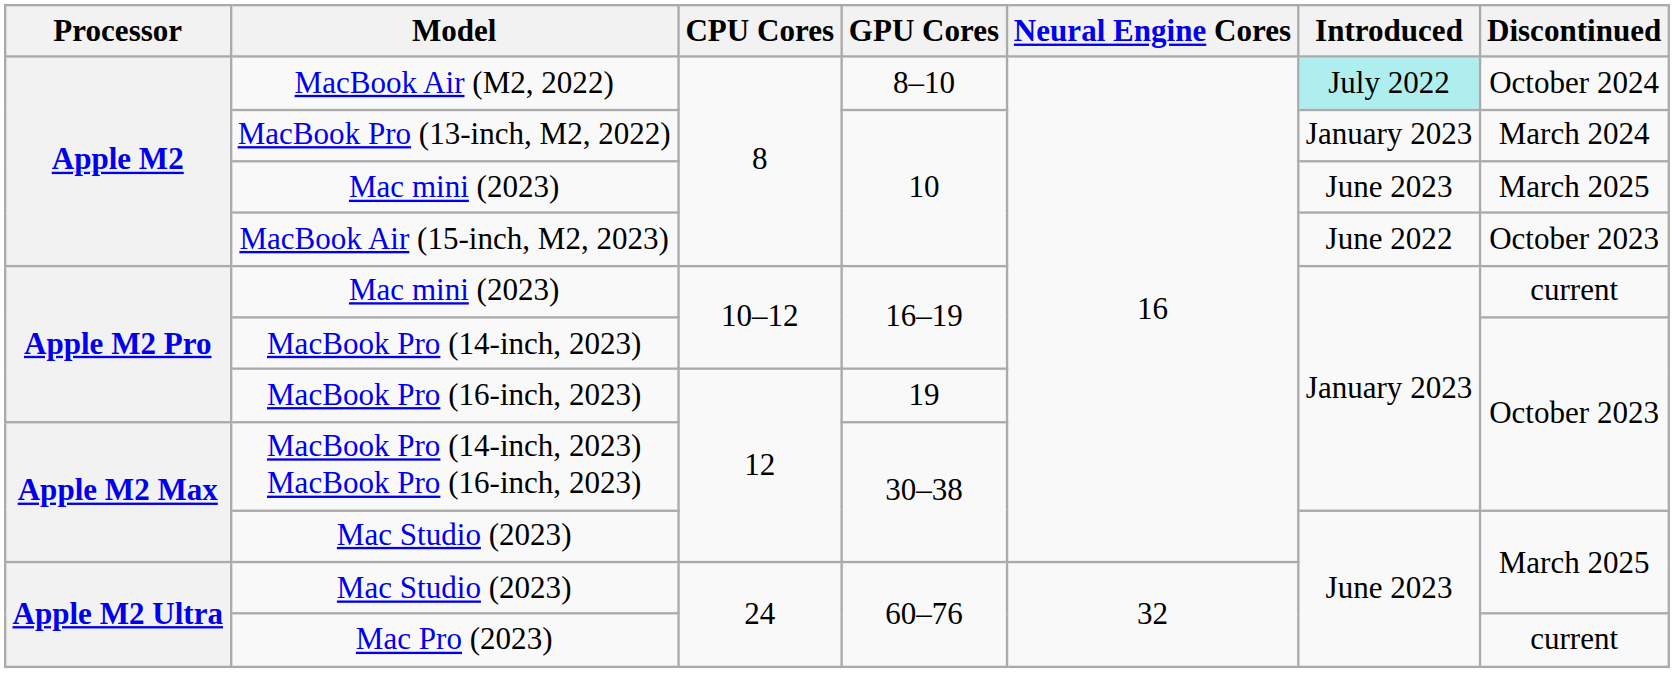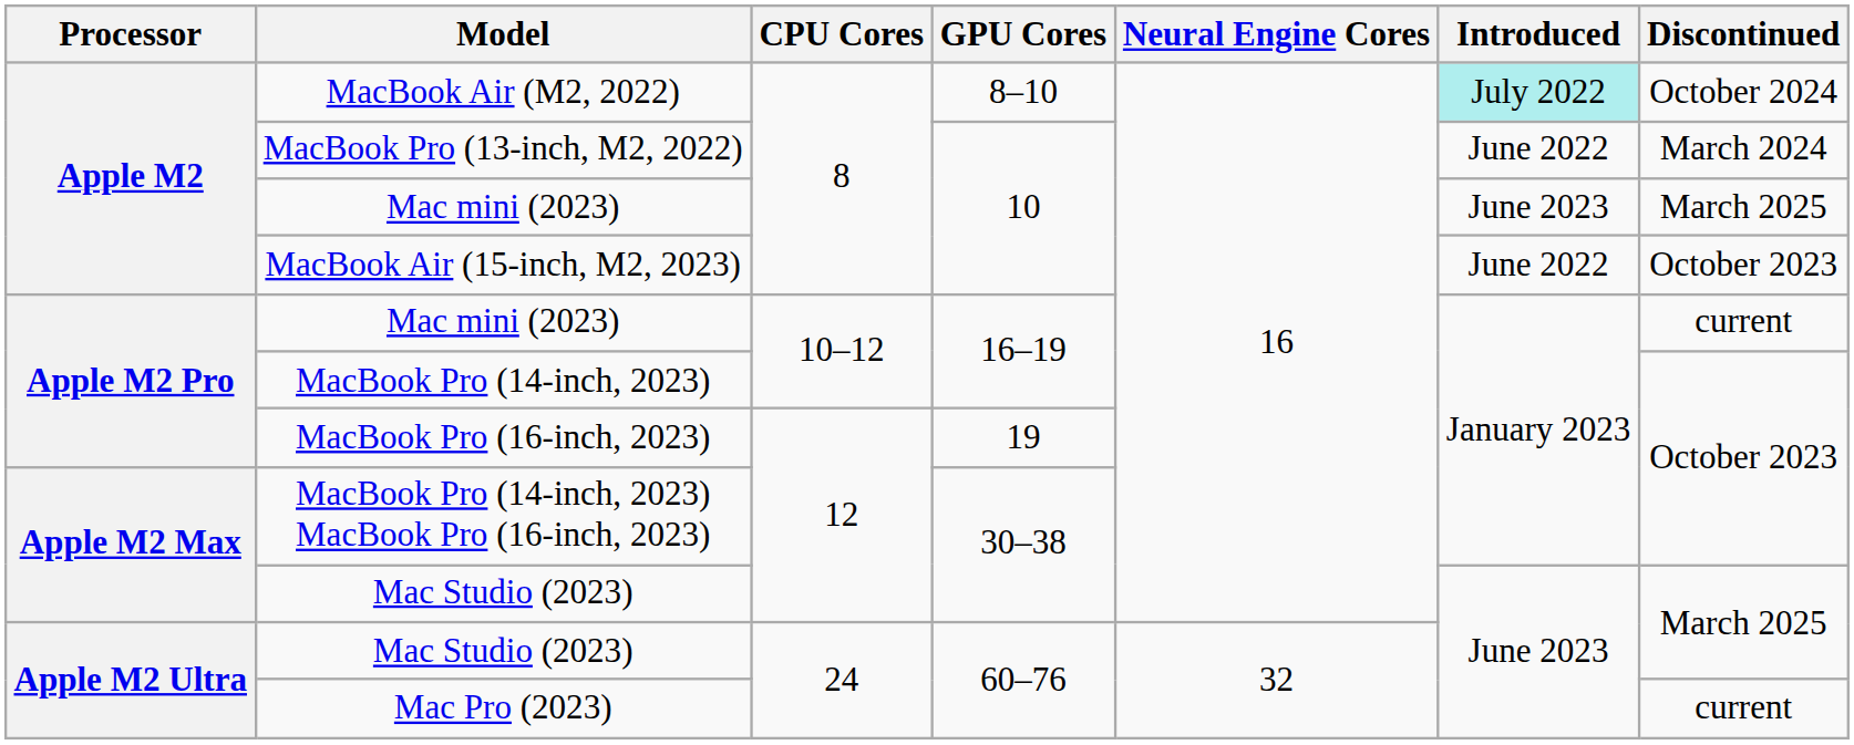MacBook Pro (13-inch, M2, 2022) | Introduced: January 2023 -> June 2022
